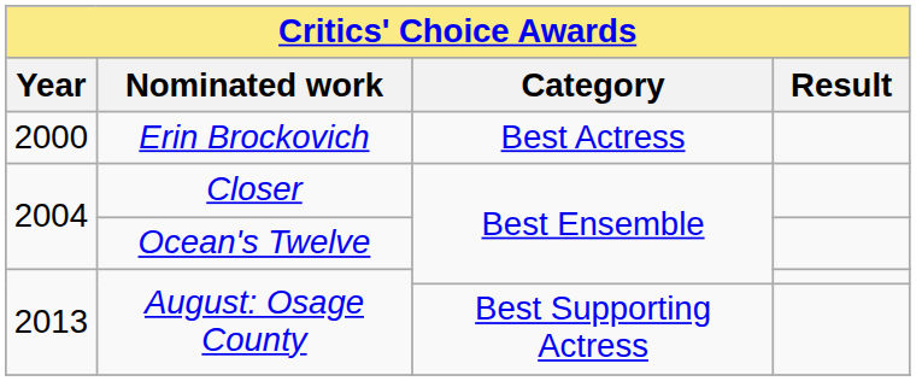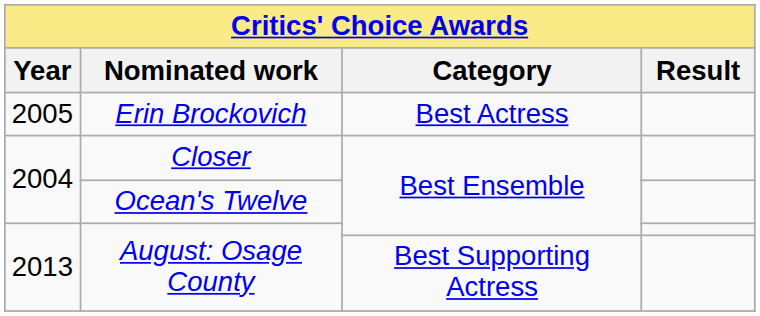Erin Brockovich | Year: 2000 -> 2005
